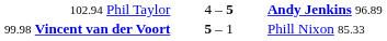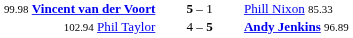rows swapped: 99.98 Vincent van der Voort <-> 102.94 Phil Taylor
